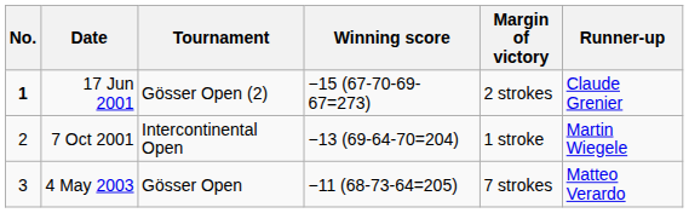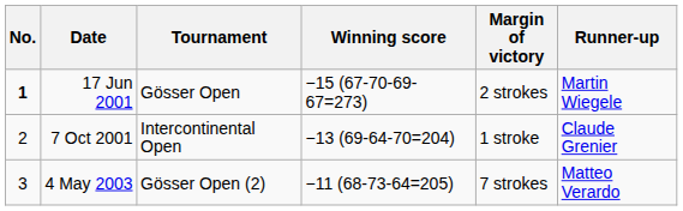17 Jun 2001 | Tournament: Gösser Open (2) -> Gösser Open
17 Jun 2001 | Runner-up: Claude Grenier -> Martin Wiegele
7 Oct 2001 | Runner-up: Martin Wiegele -> Claude Grenier
4 May 2003 | Tournament: Gösser Open -> Gösser Open (2)
